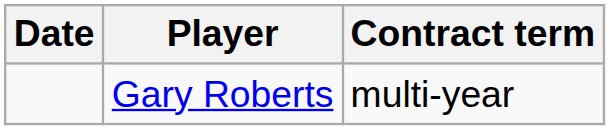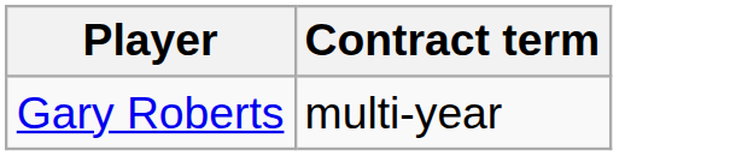- column: Date
